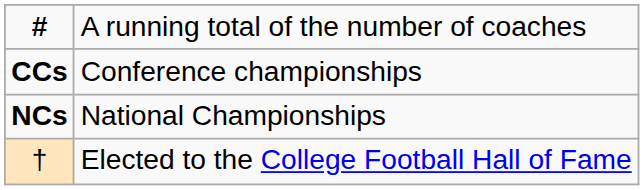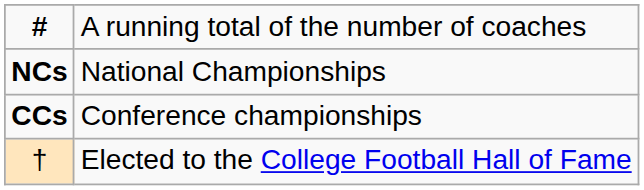rows swapped: CCs <-> NCs
